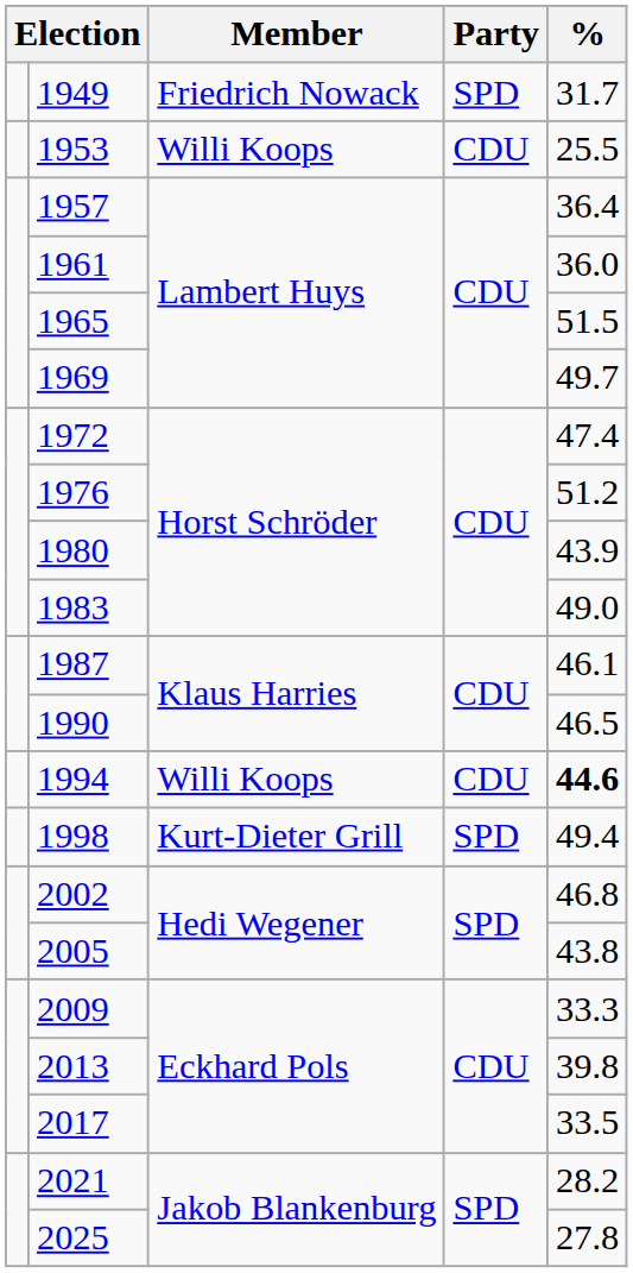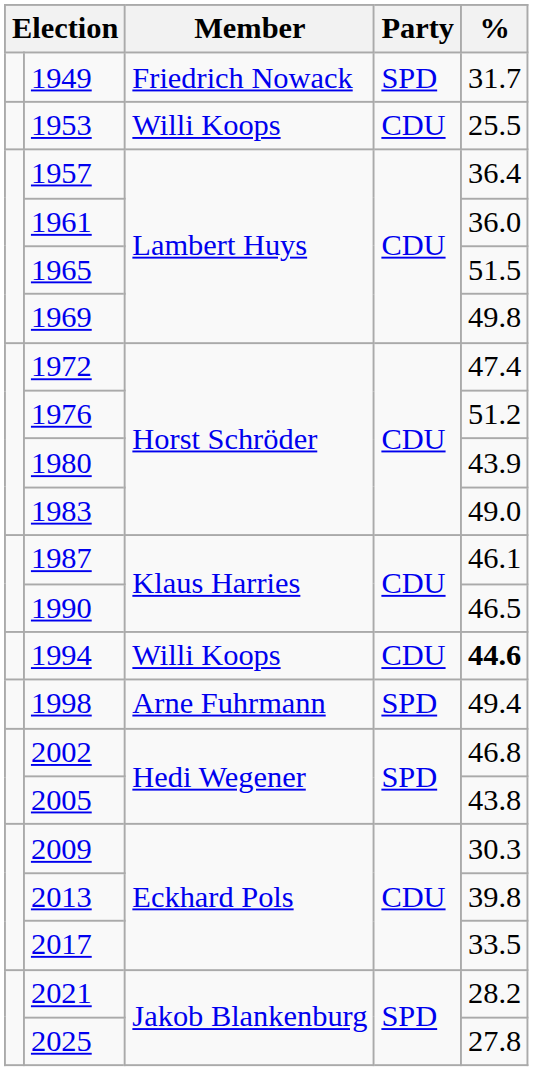1969 | %: 49.7 -> 49.8
1998 | Member: Kurt-Dieter Grill -> Arne Fuhrmann
2009 | %: 33.3 -> 30.3
